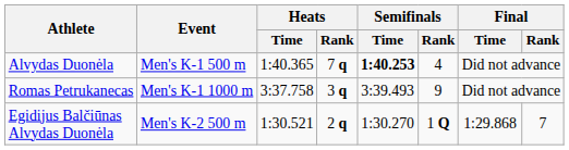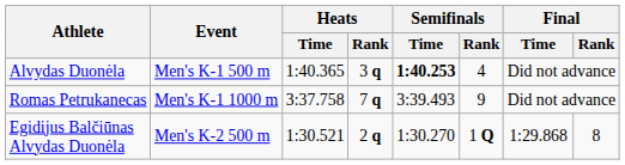Alvydas Duonėla | Heats / Rank: 7 q -> 3 q
Romas Petrukanecas | Heats / Rank: 3 q -> 7 q
Egidijus Balčiūnas Alvydas Duonėla | Final / Rank: 7 -> 8
